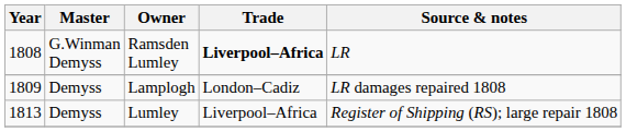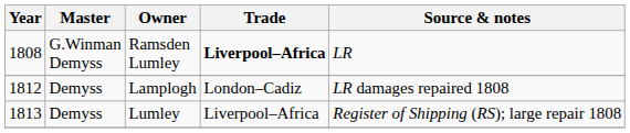Lamplogh | Year: 1809 -> 1812
